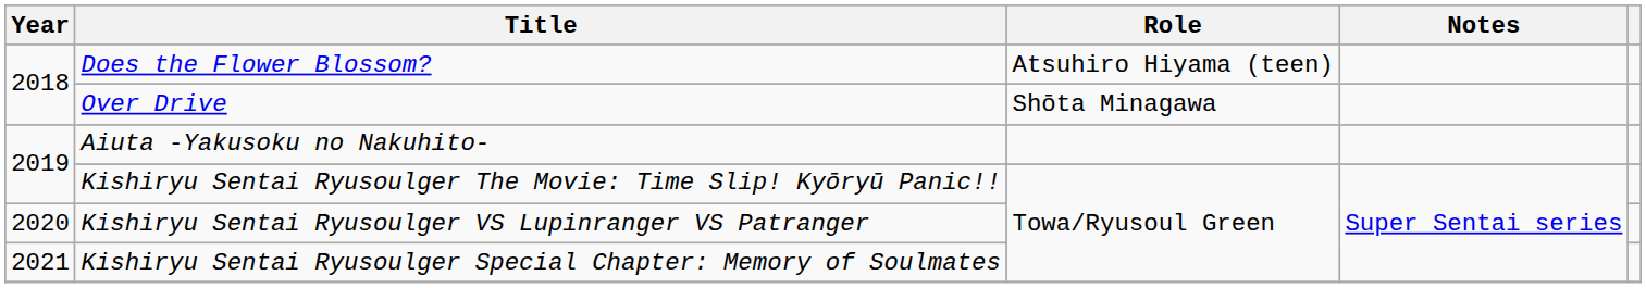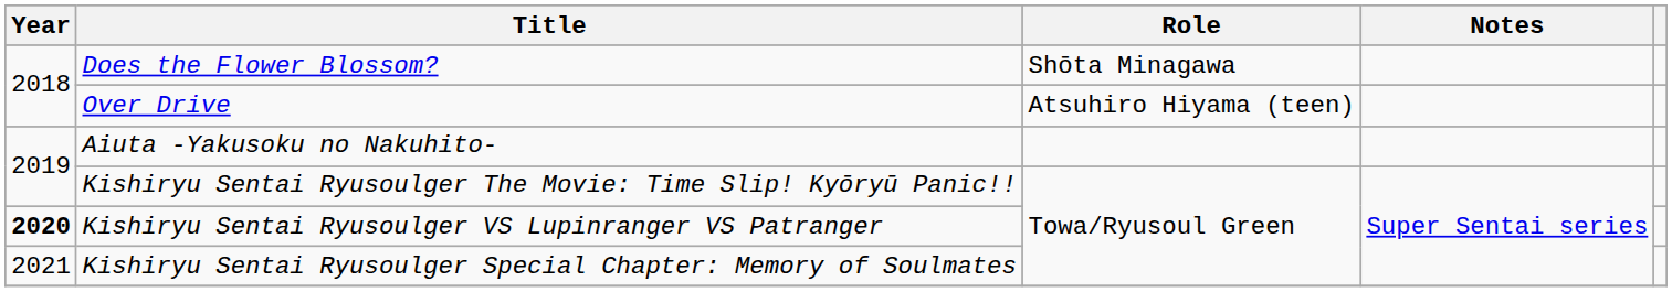Does the Flower Blossom? | Role: Atsuhiro Hiyama (teen) -> Shōta Minagawa
Over Drive | Role: Shōta Minagawa -> Atsuhiro Hiyama (teen)
Kishiryu Sentai Ryusoulger VS Lupinranger VS Patranger | Year: normal -> bold
